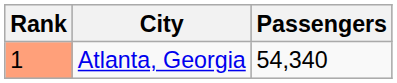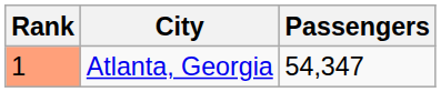Atlanta, Georgia | Passengers: 54,340 -> 54,347
